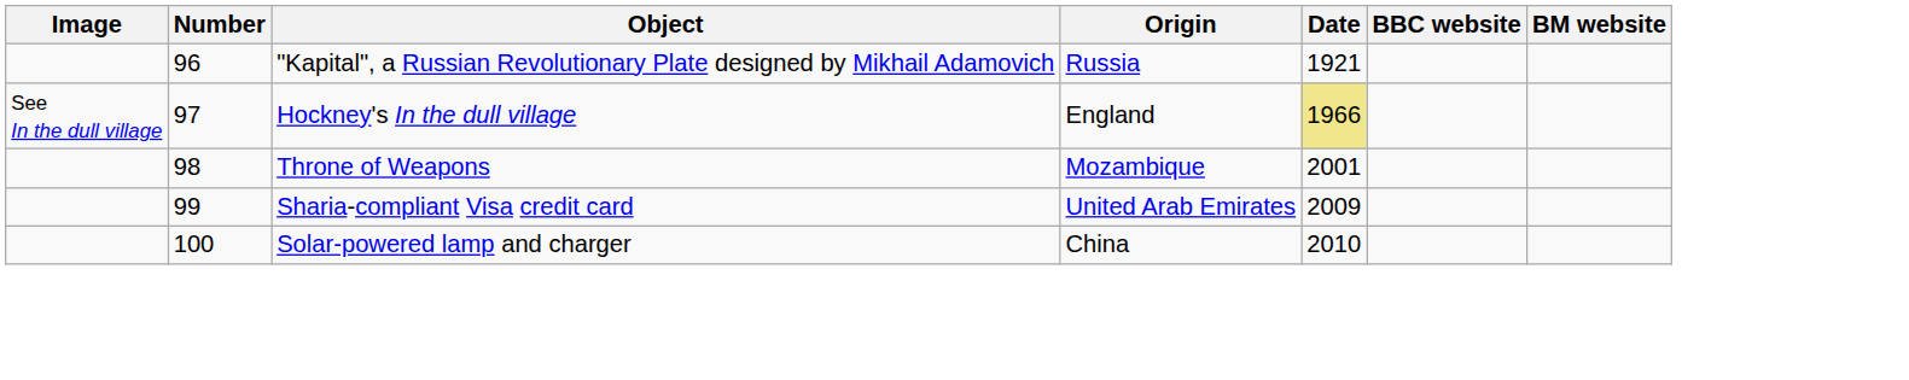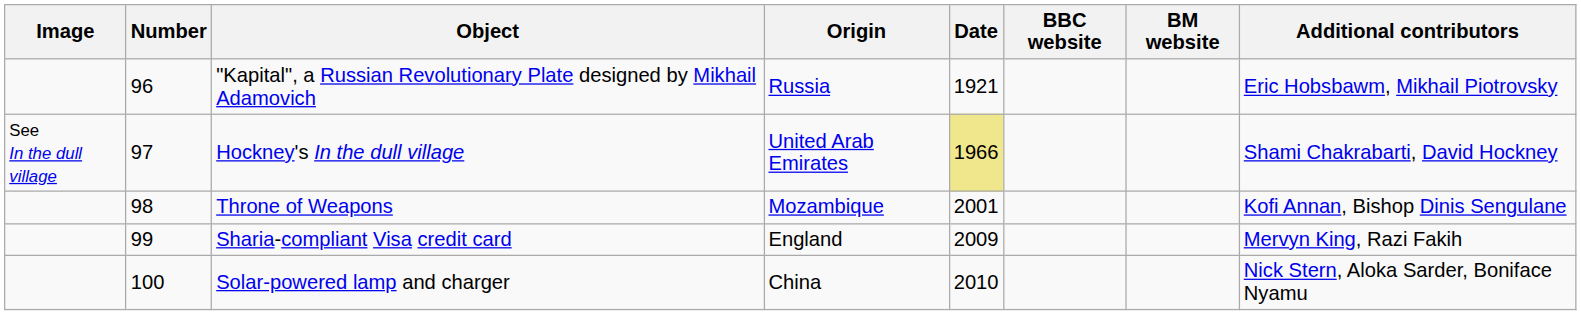+ column: Additional contributors | Eric Hobsbawm, Mikhail Piotrovsky | Shami Chakrabarti, David Hockney | Kofi Annan, Bishop Dinis Sengulane | Mervyn King, Razi Fakih | Nick Stern, Aloka Sarder, Boniface Nyamu
Hockney's In the dull village | Origin: England -> United Arab Emirates
Sharia-compliant Visa credit card | Origin: United Arab Emirates -> England
